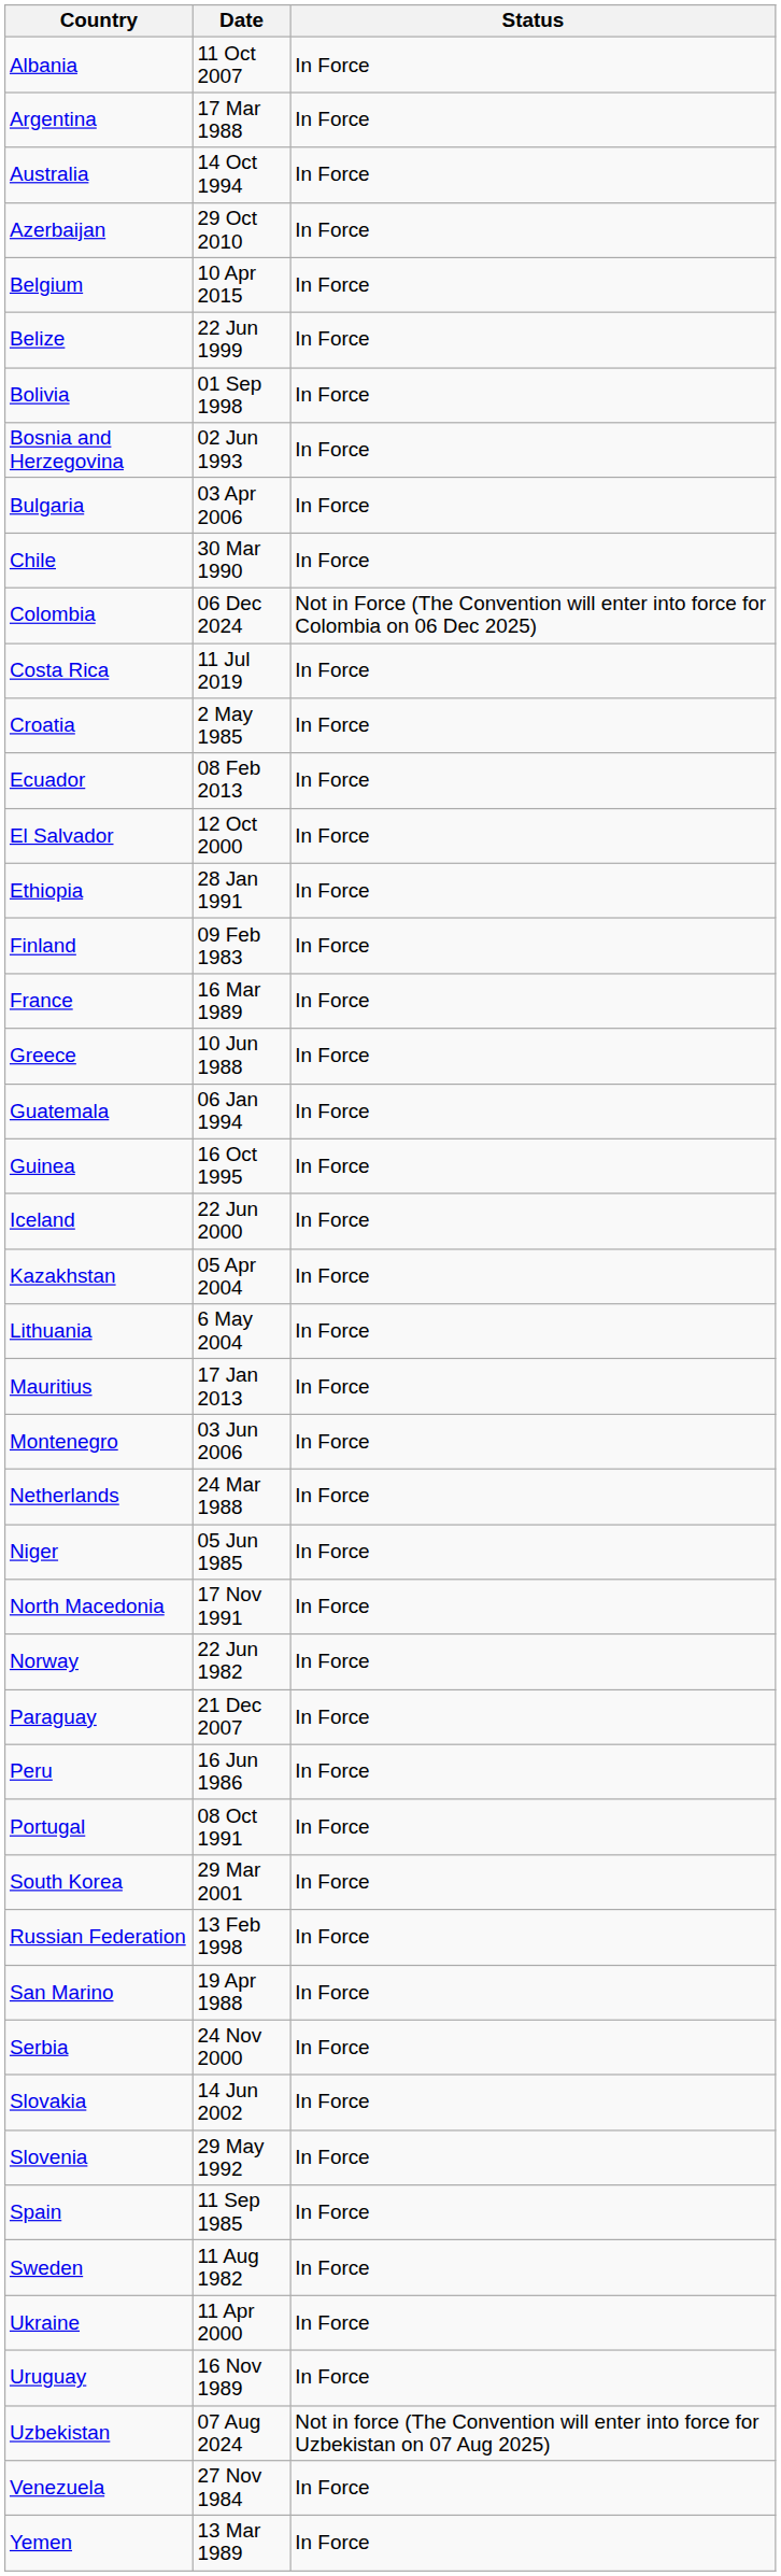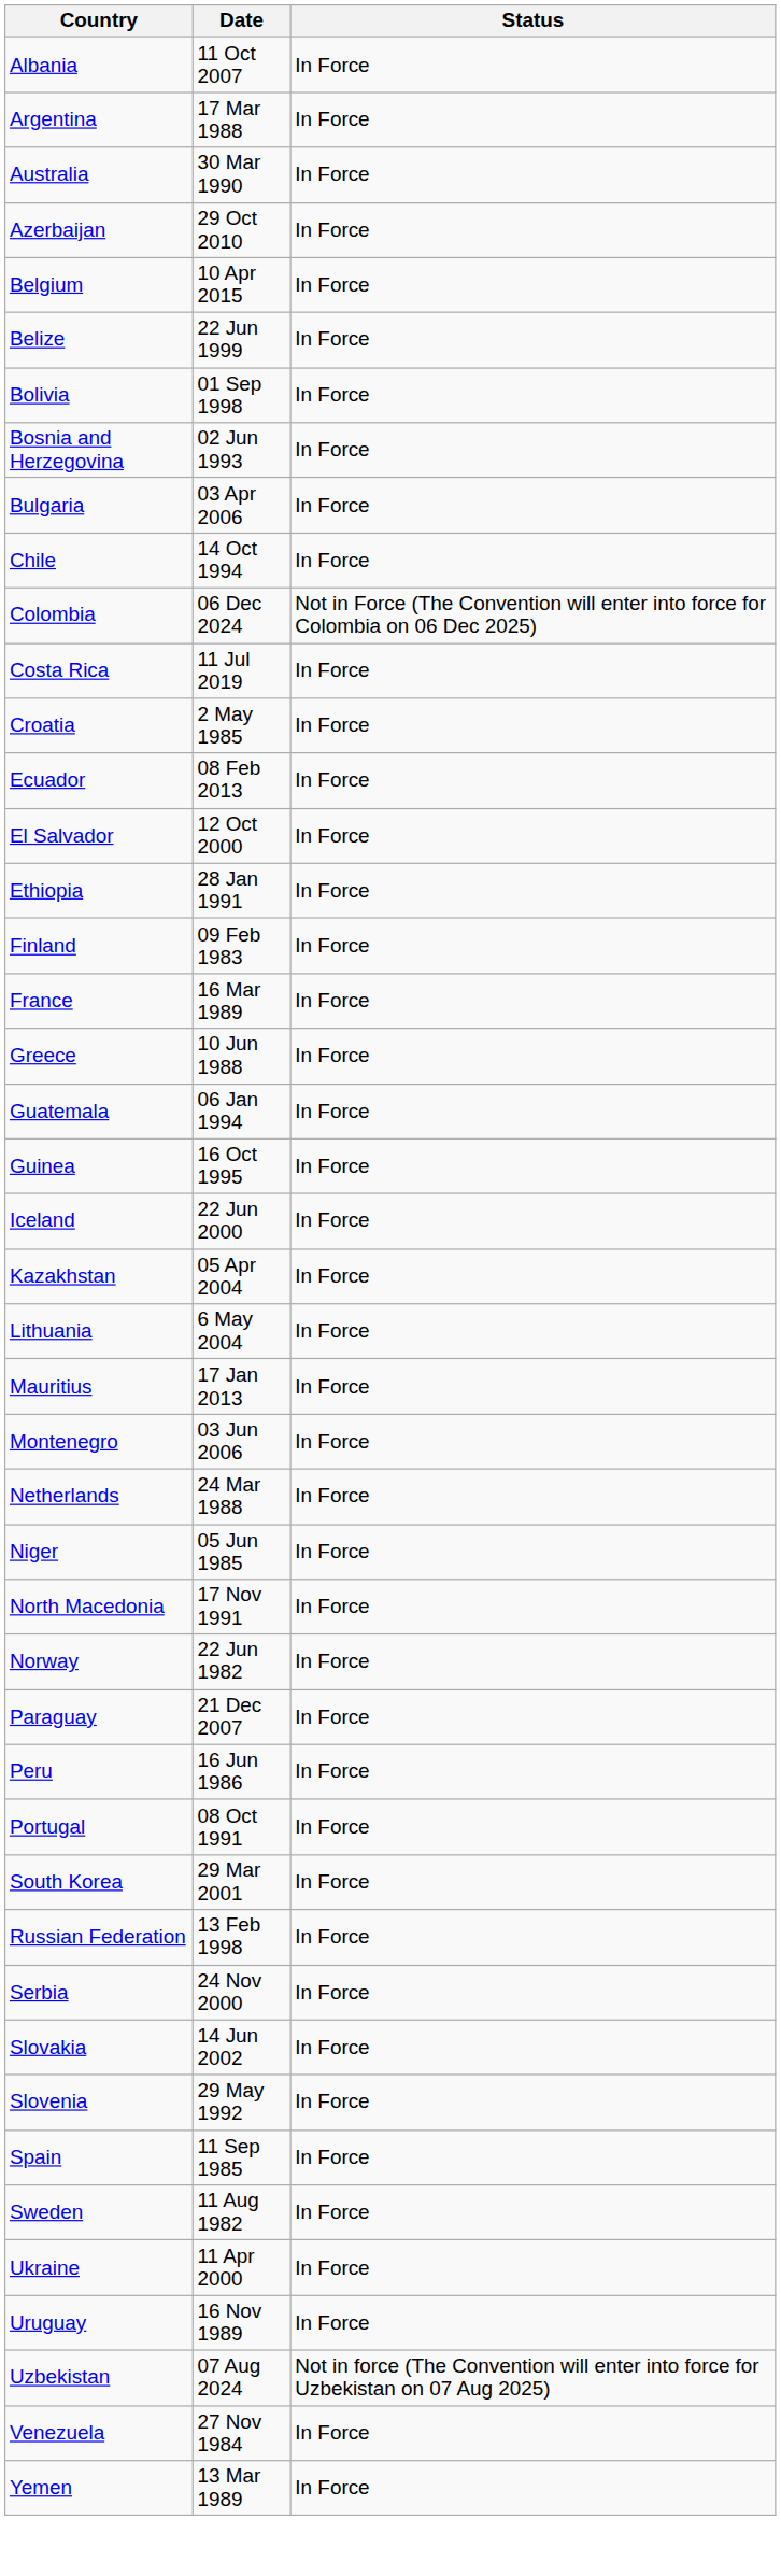Australia | Date: 14 Oct 1994 -> 30 Mar 1990
Chile | Date: 30 Mar 1990 -> 14 Oct 1994
- row: San Marino | 19 Apr 1988 | In Force
